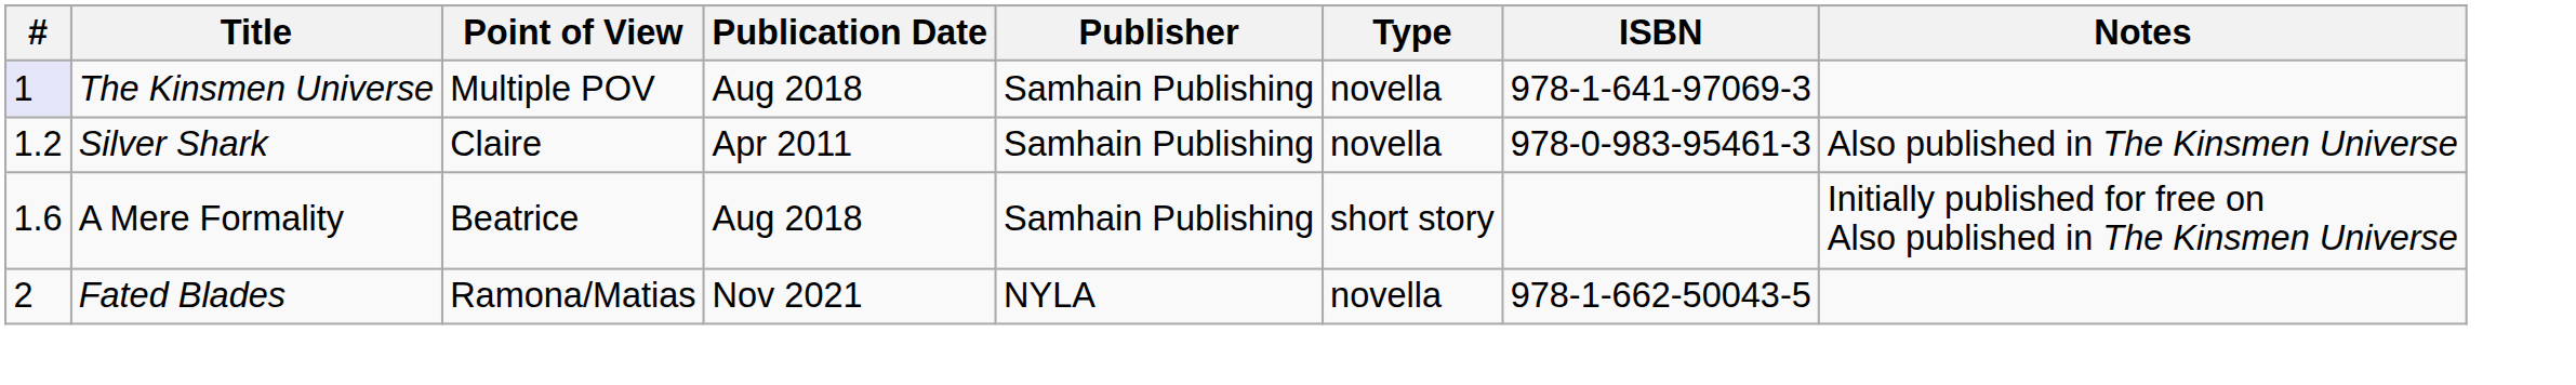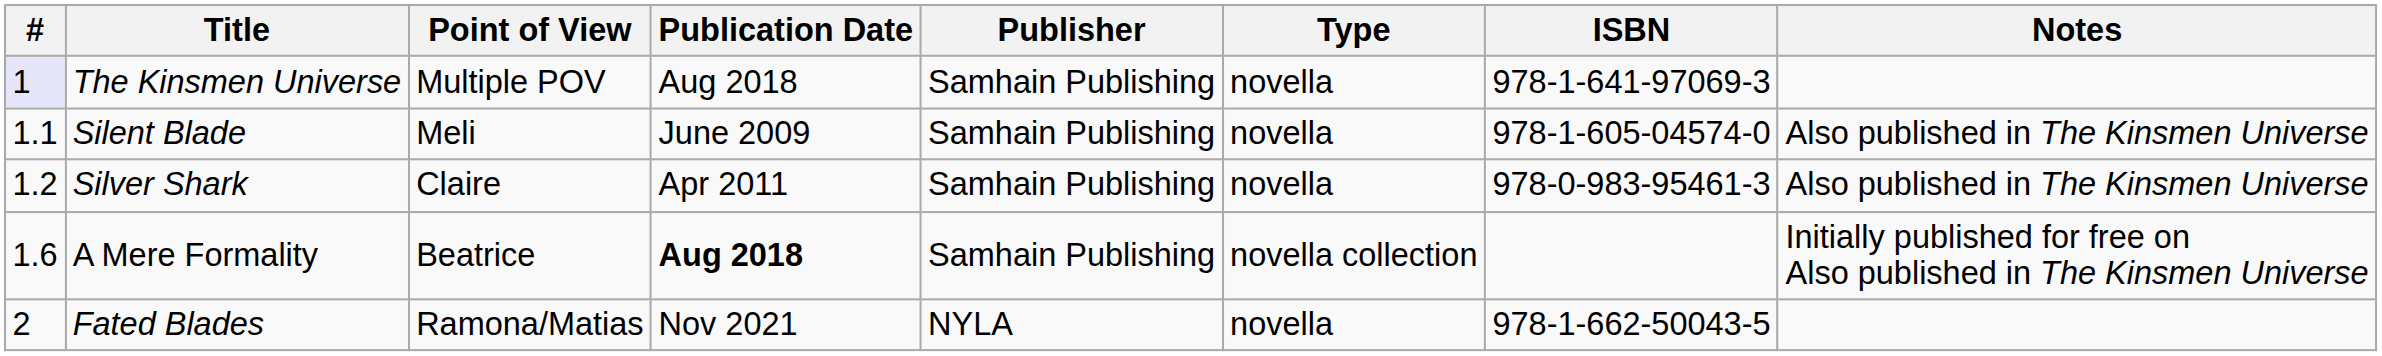+ row: 1.1 | Silent Blade | Meli | June 2009 | Samhain Publishing | novella | 978-1-605-04574-0 | Also published in The Kinsmen Universe
A Mere Formality | Publication Date: normal -> bold
A Mere Formality | Type: short story -> novella collection
